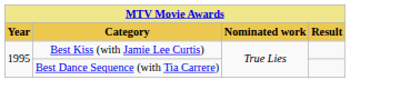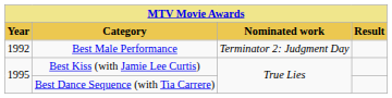+ row: 1992 | Best Male Performance | Terminator 2: Judgment Day
